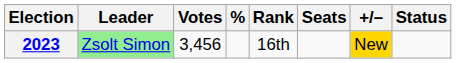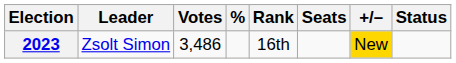2023 | Leader: lightgreen background -> no background
2023 | Votes: 3,456 -> 3,486
